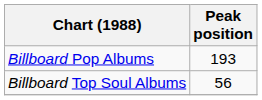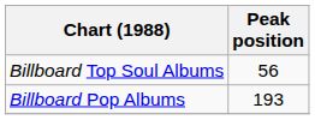rows swapped: Billboard Pop Albums <-> Billboard Top Soul Albums
